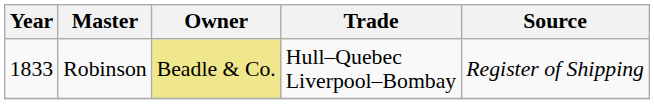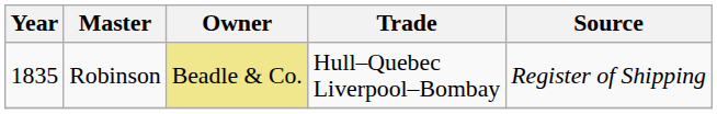Robinson | Year: 1833 -> 1835
